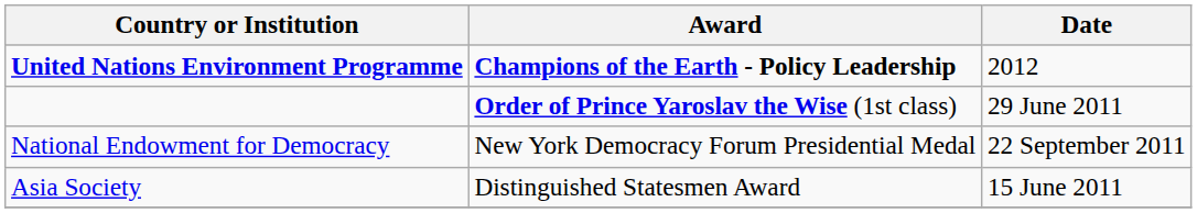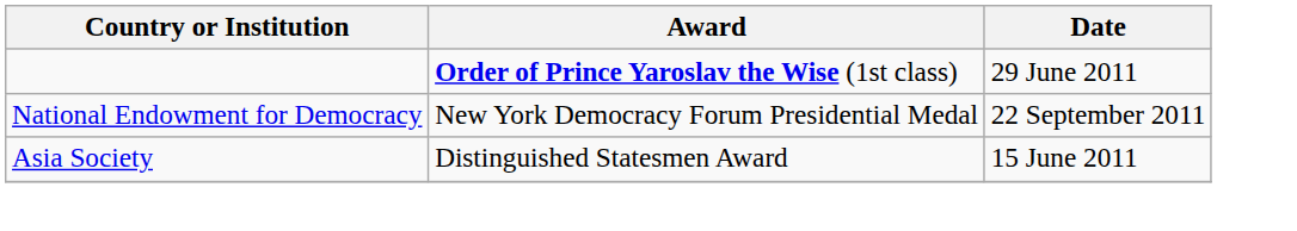- row: United Nations Environment Programme | Champions of the Earth - Policy Leadership | 2012
